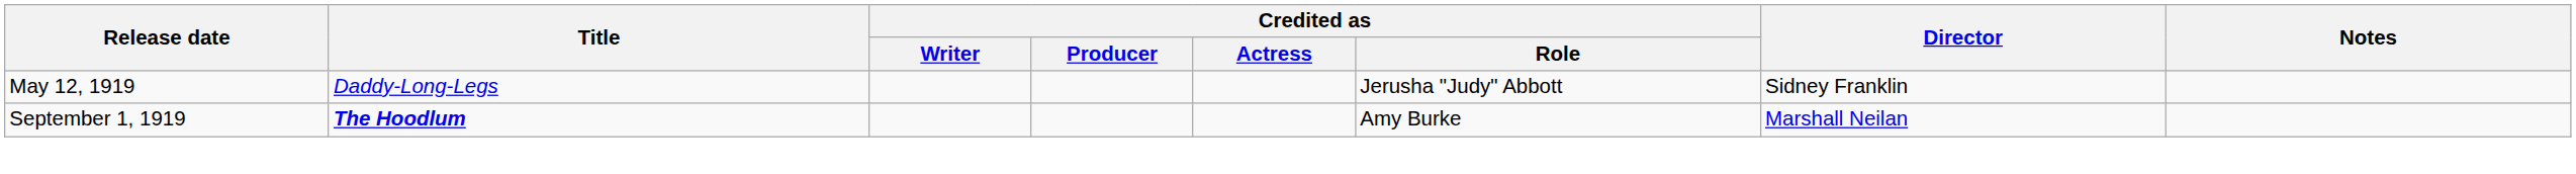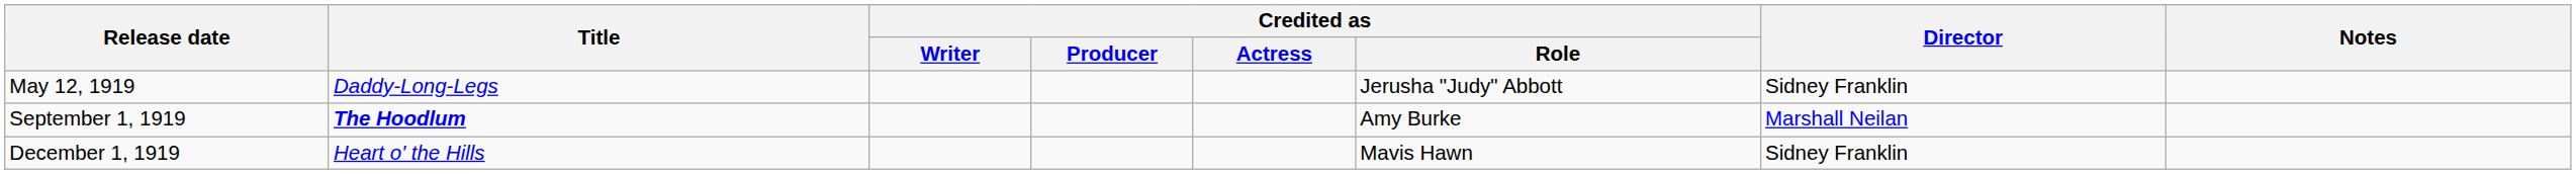+ row: December 1, 1919 | Heart o' the Hills | Mavis Hawn | Sidney Franklin
